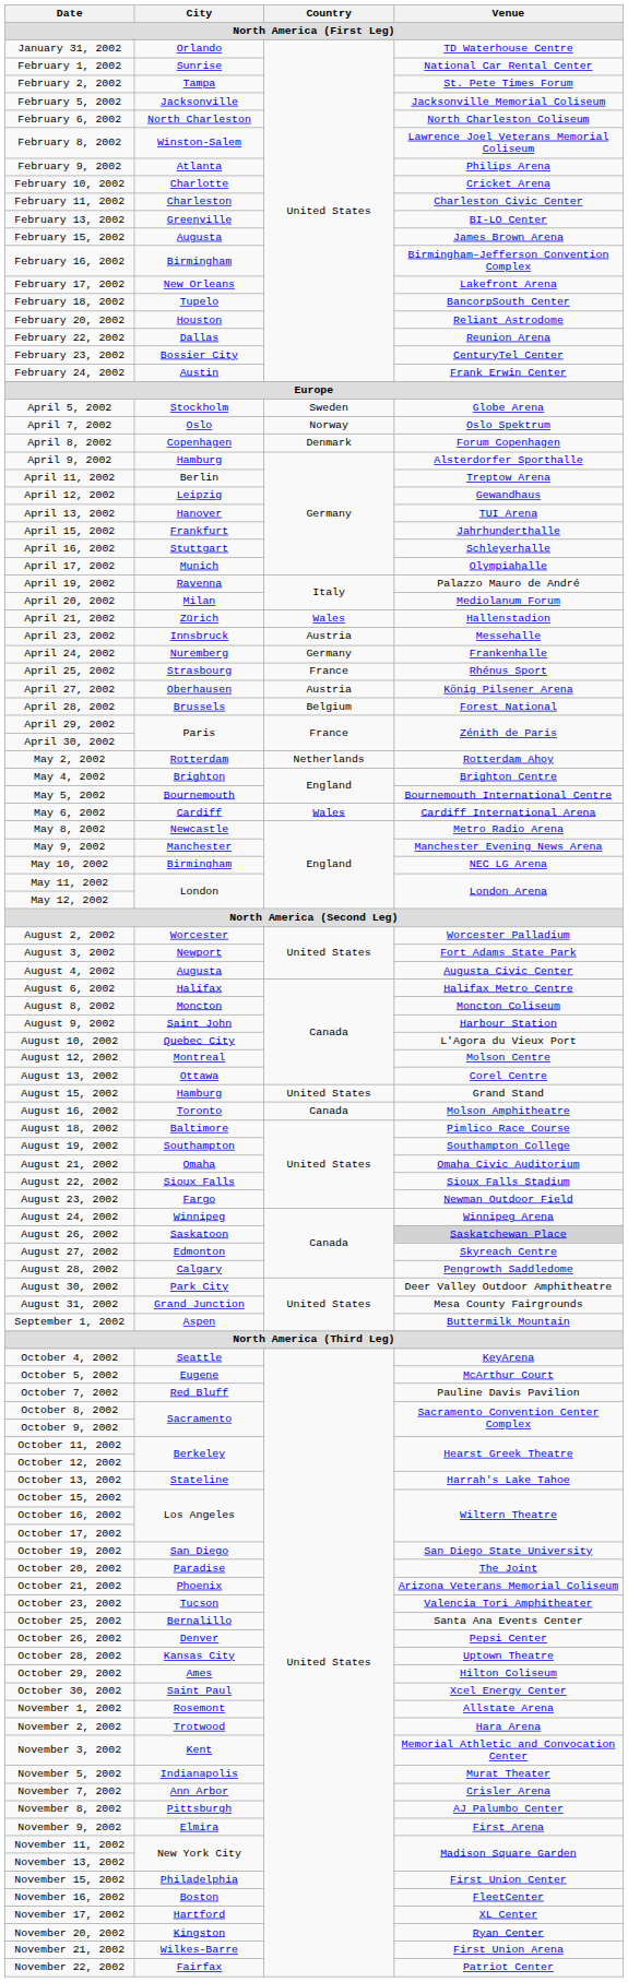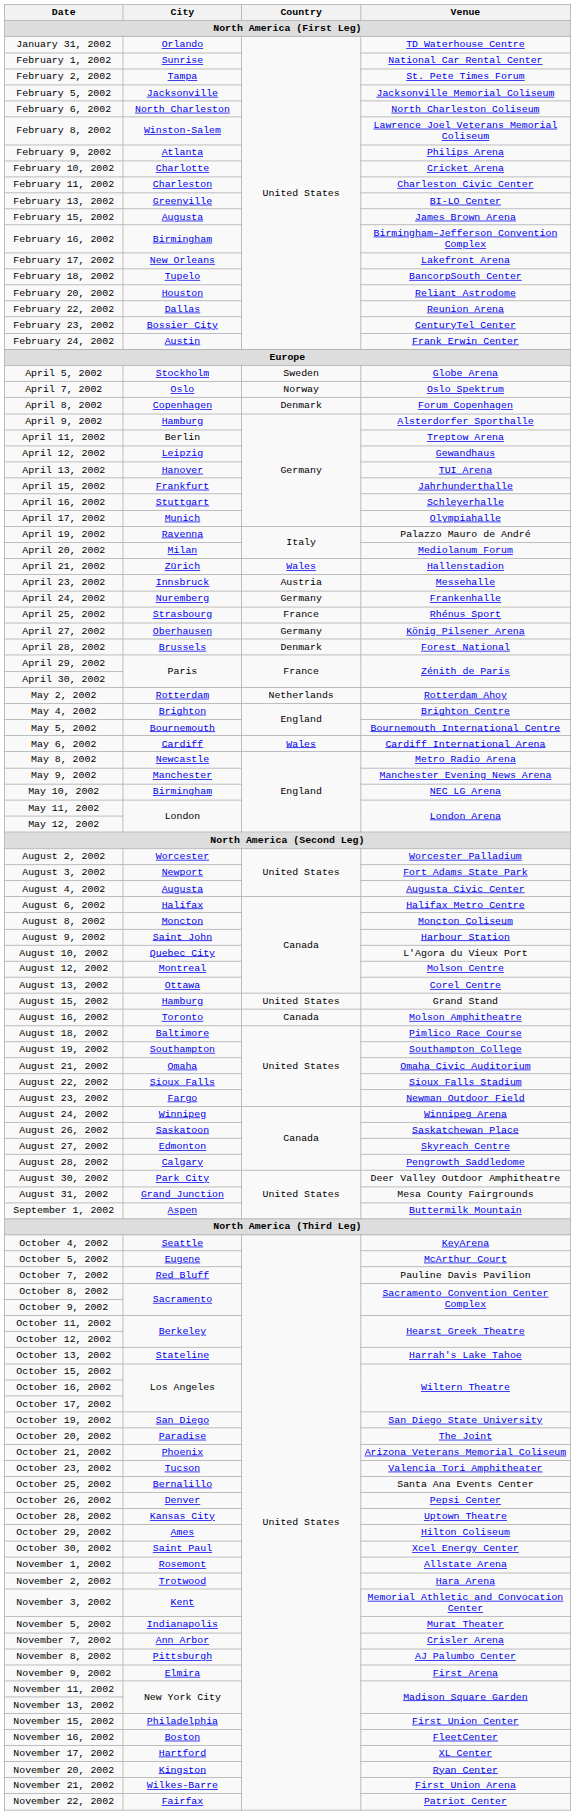April 27, 2002 | Country: Austria -> Germany
April 28, 2002 | Country: Belgium -> Denmark
August 26, 2002 | Venue: lightgrey background -> no background
